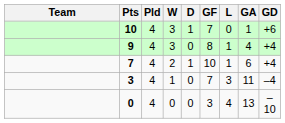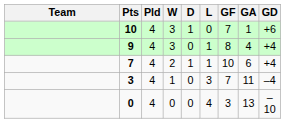columns swapped: L <-> GF
